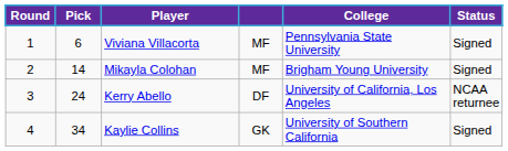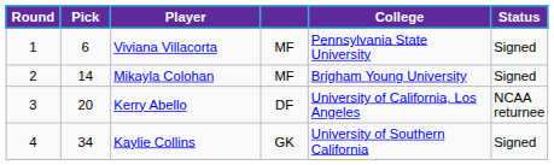Kerry Abello | Pick: 24 -> 20
